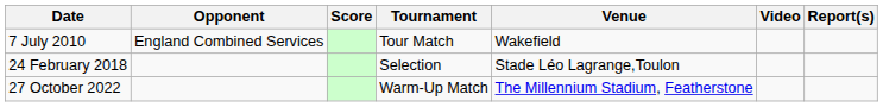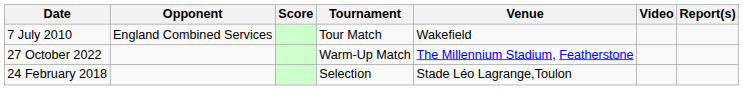rows swapped: 24 February 2018 <-> 27 October 2022
